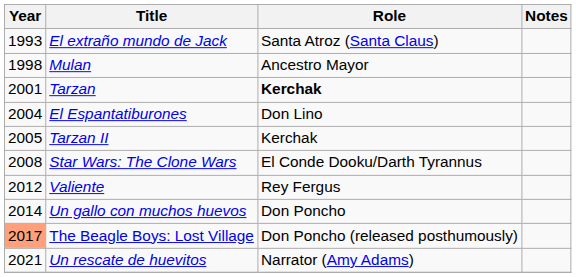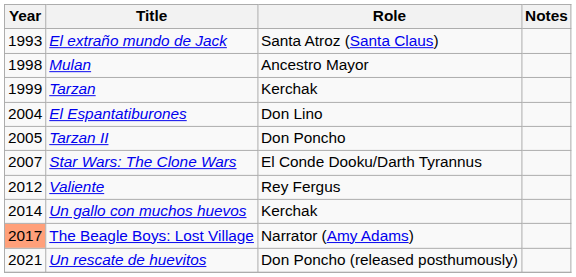Tarzan | Year: 2001 -> 1999
Tarzan | Role: bold -> normal
Tarzan II | Role: Kerchak -> Don Poncho
Star Wars: The Clone Wars | Year: 2008 -> 2007
Un gallo con muchos huevos | Role: Don Poncho -> Kerchak
The Beagle Boys: Lost Village | Role: Don Poncho (released posthumously) -> Narrator (Amy Adams)
Un rescate de huevitos | Role: Narrator (Amy Adams) -> Don Poncho (released posthumously)
